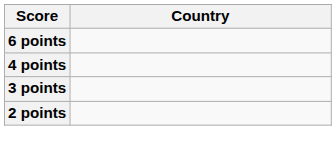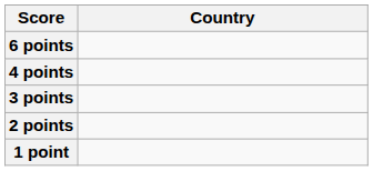+ row: 1 point
